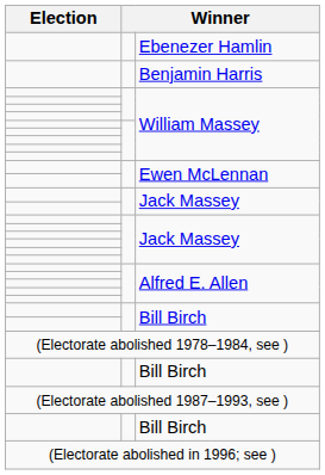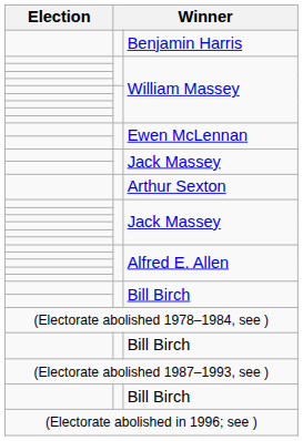- row: Ebenezer Hamlin
+ row: Arthur Sexton
